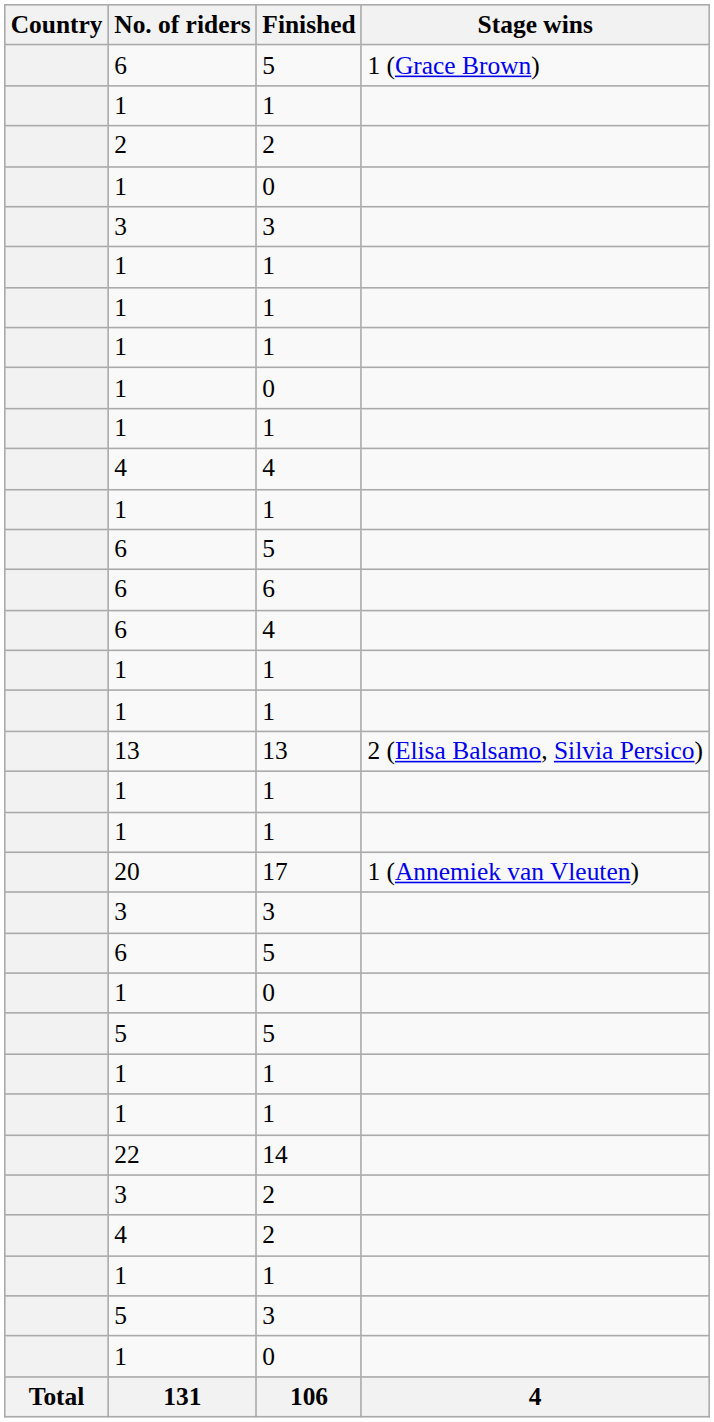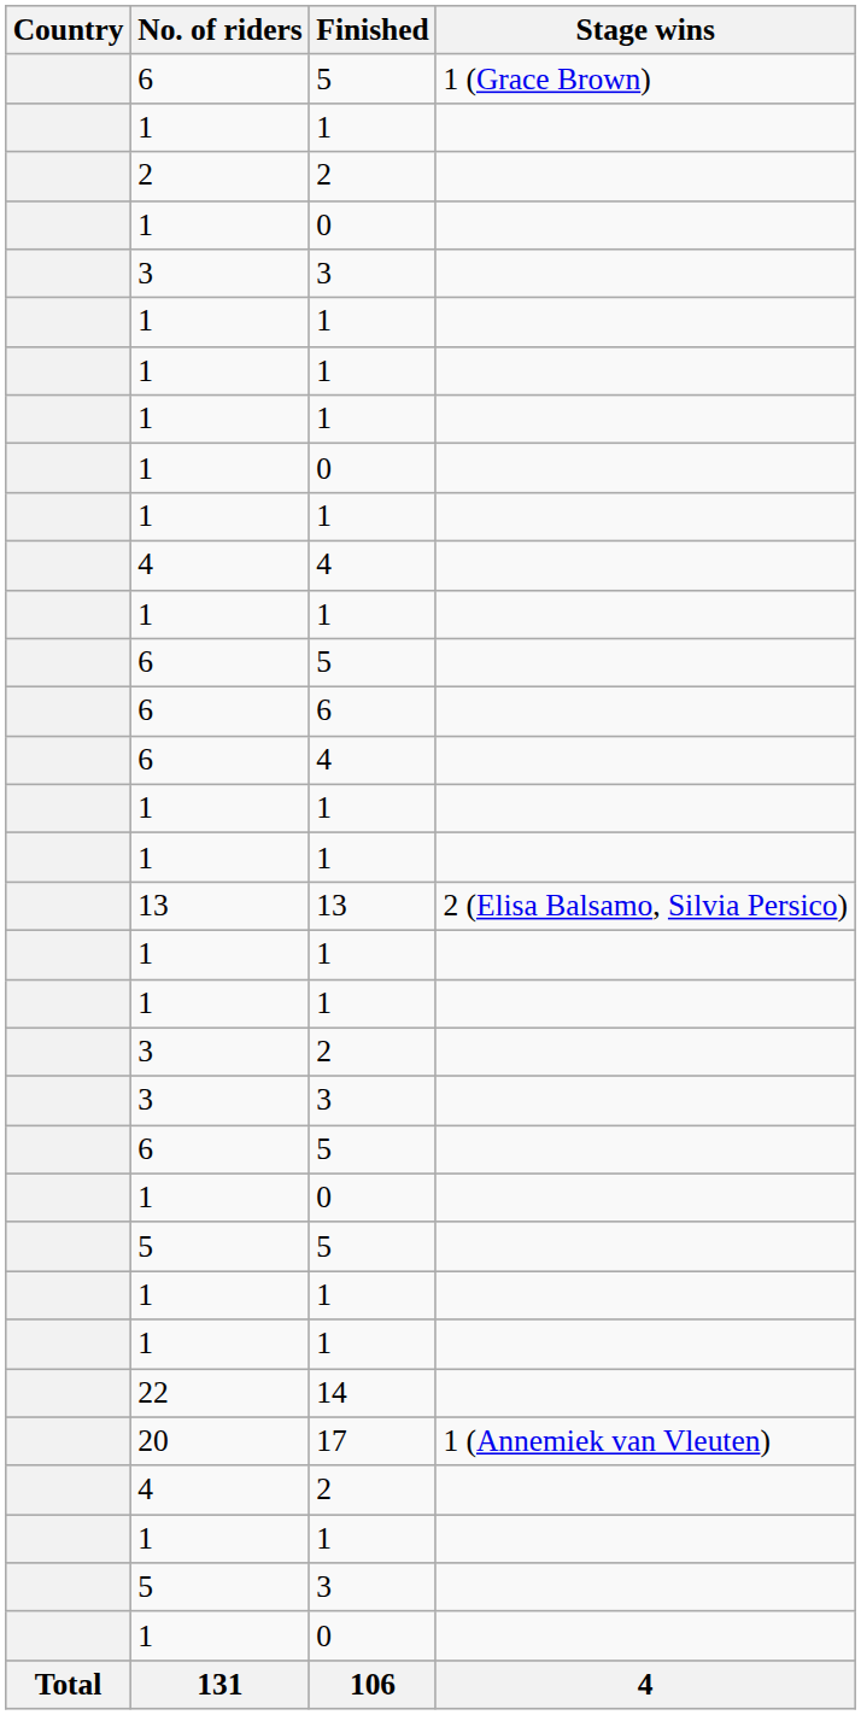rows swapped: 17 <-> 3 / 2
